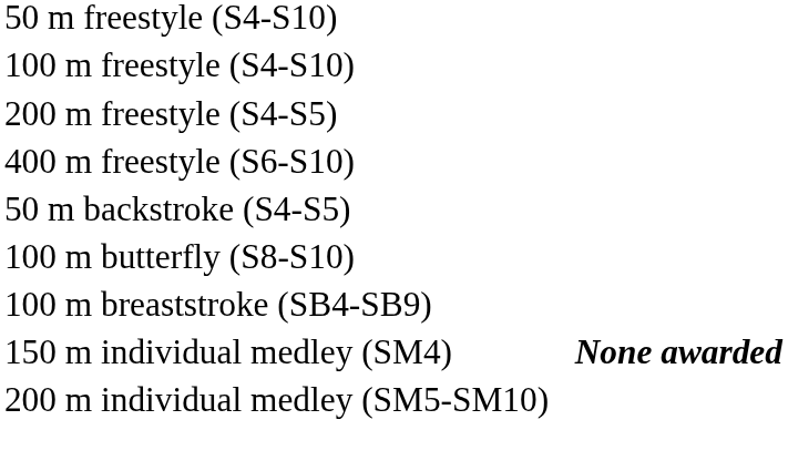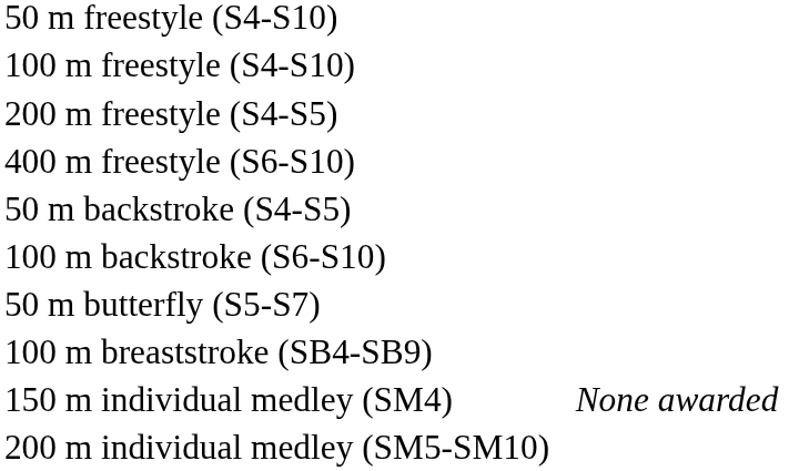+ row: 100 m backstroke (S6-S10)
+ row: 50 m butterfly (S5-S7)
- row: 100 m butterfly (S8-S10)
150 m individual medley (SM4) | column 4: bold -> normal
